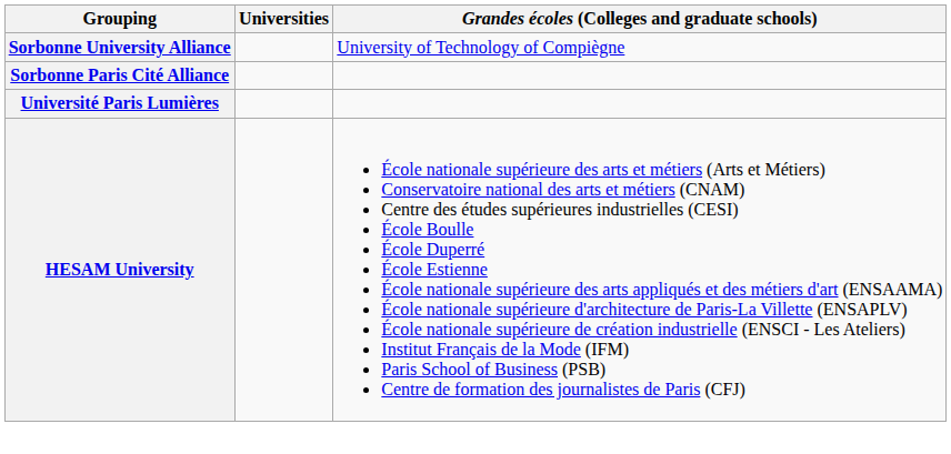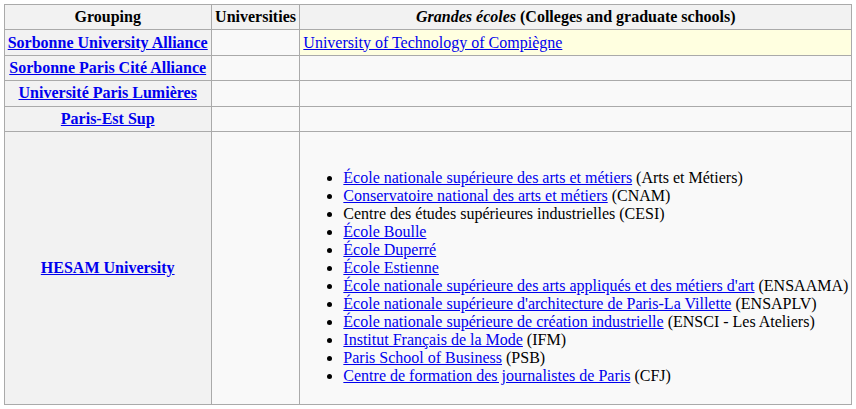Sorbonne University Alliance | Grandes écoles (Colleges and graduate schools): no background -> lightyellow background
+ row: Paris-Est Sup
